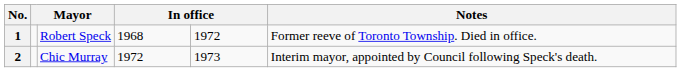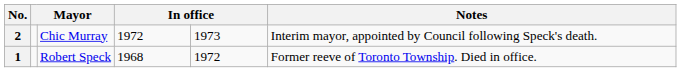rows swapped: 1 <-> 2
